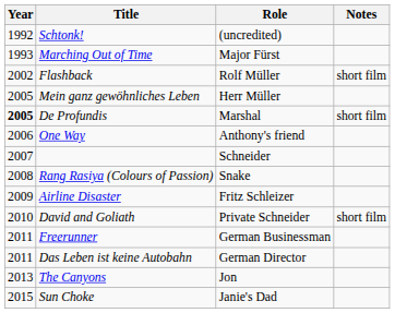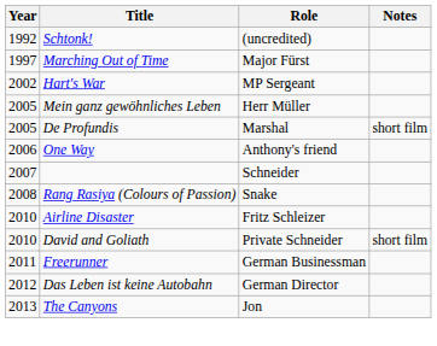Marching Out of Time | Year: 1993 -> 1997
+ row: 2002 | Hart's War | MP Sergeant
- row: 2002 | Flashback | Rolf Müller | short film
De Profundis | Year: bold -> normal
Airline Disaster | Year: 2009 -> 2010
Das Leben ist keine Autobahn | Year: 2011 -> 2012
- row: 2015 | Sun Choke | Janie's Dad
